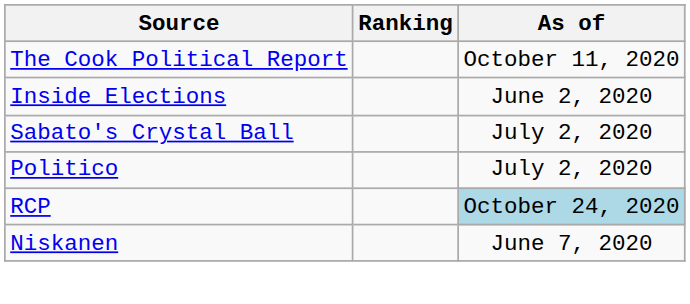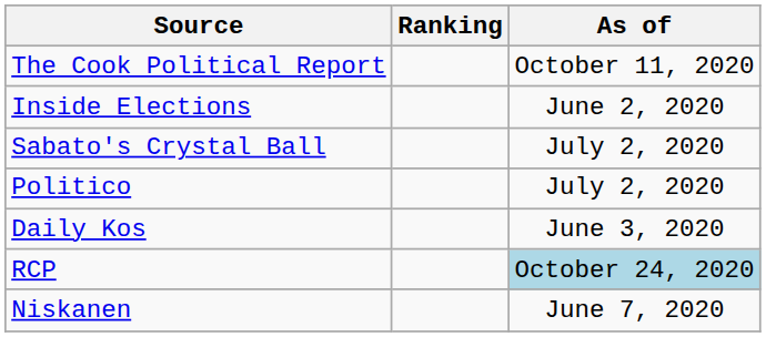+ row: Daily Kos | June 3, 2020
